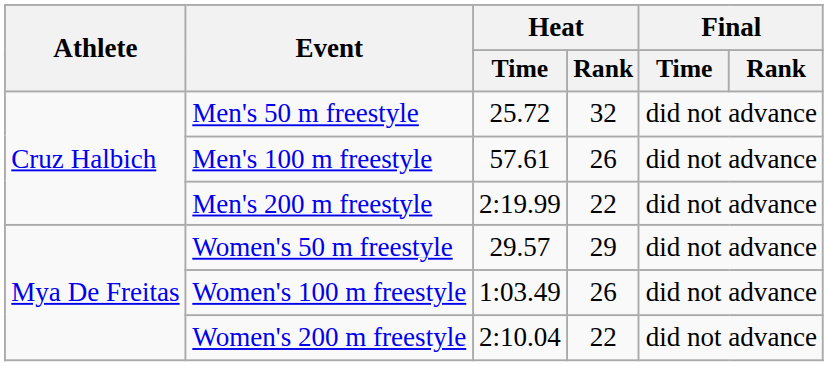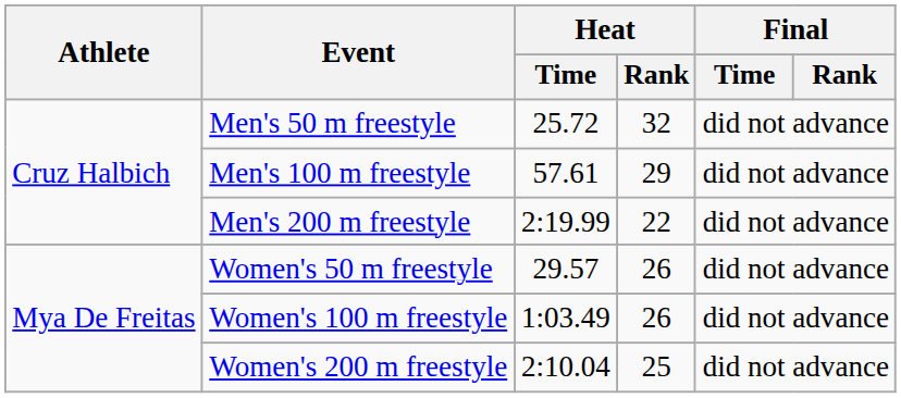Men's 100 m freestyle | Heat / Rank: 26 -> 29
Women's 50 m freestyle | Heat / Rank: 29 -> 26
Women's 200 m freestyle | Heat / Rank: 22 -> 25
